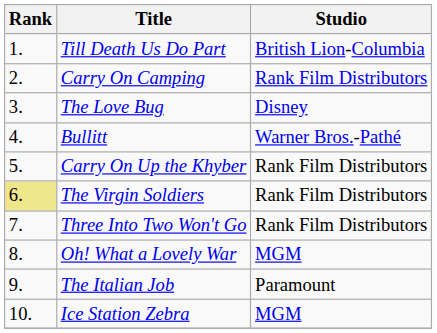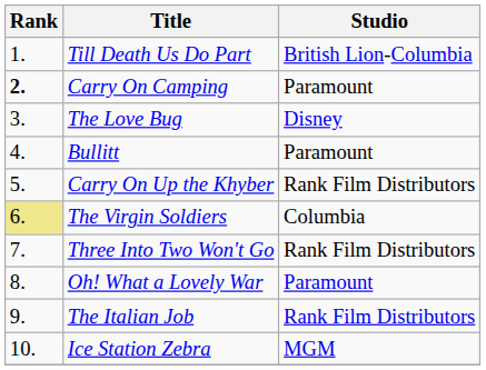Carry On Camping | Rank: normal -> bold
Carry On Camping | Studio: Rank Film Distributors -> Paramount
Bullitt | Studio: Warner Bros.-Pathé -> Paramount
The Virgin Soldiers | Studio: Rank Film Distributors -> Columbia
Oh! What a Lovely War | Studio: MGM -> Paramount
The Italian Job | Studio: Paramount -> Rank Film Distributors
